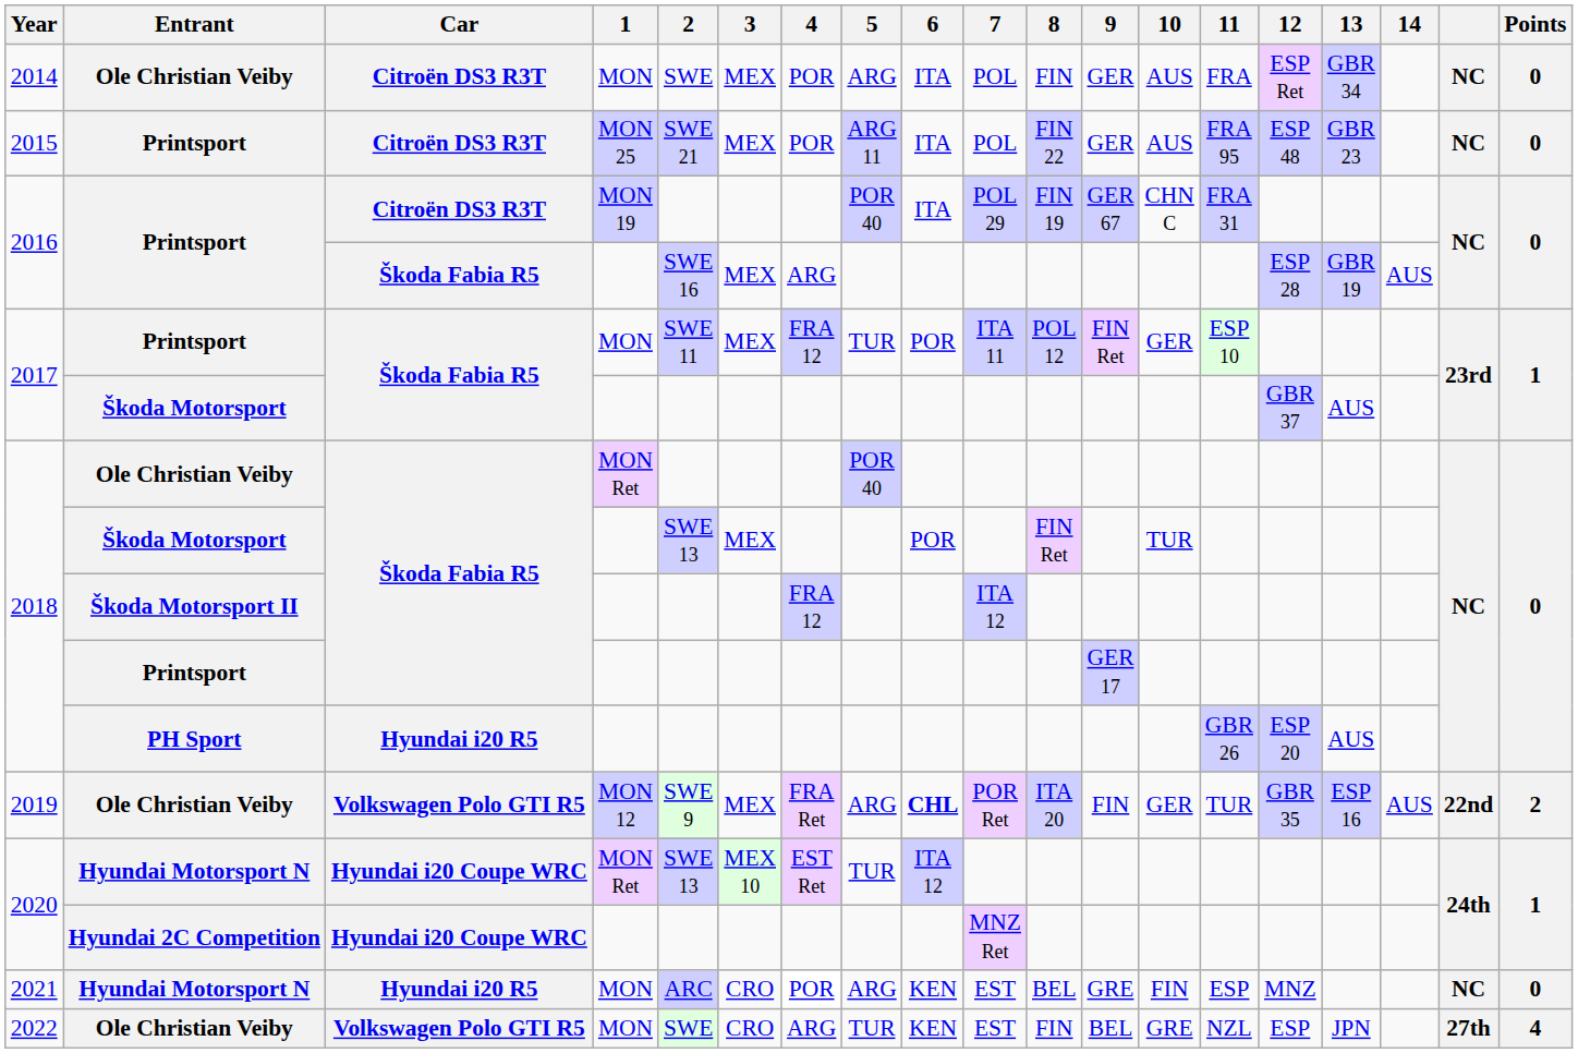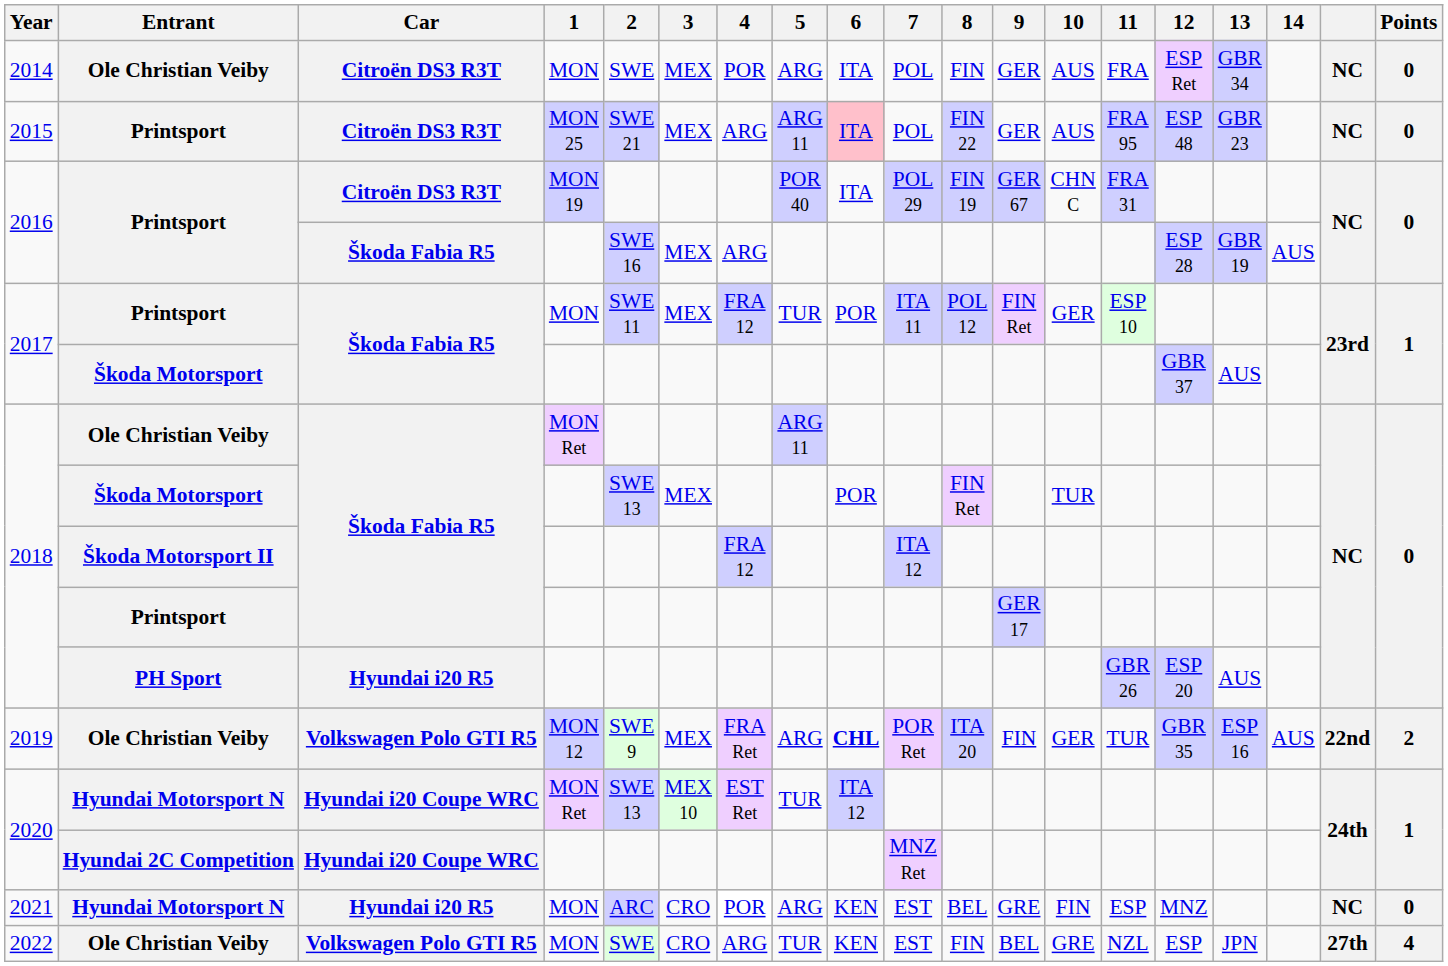2015 | 4: POR -> ARG
2015 | 6: no background -> pink background
2018 / Ole Christian Veiby | 5: POR 40 -> ARG 11
